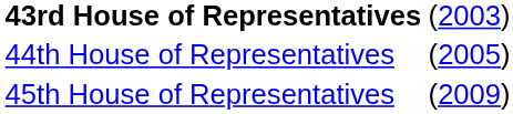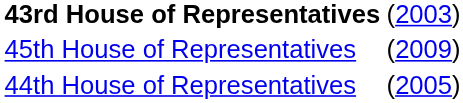rows swapped: 44th House of Representatives <-> 45th House of Representatives
